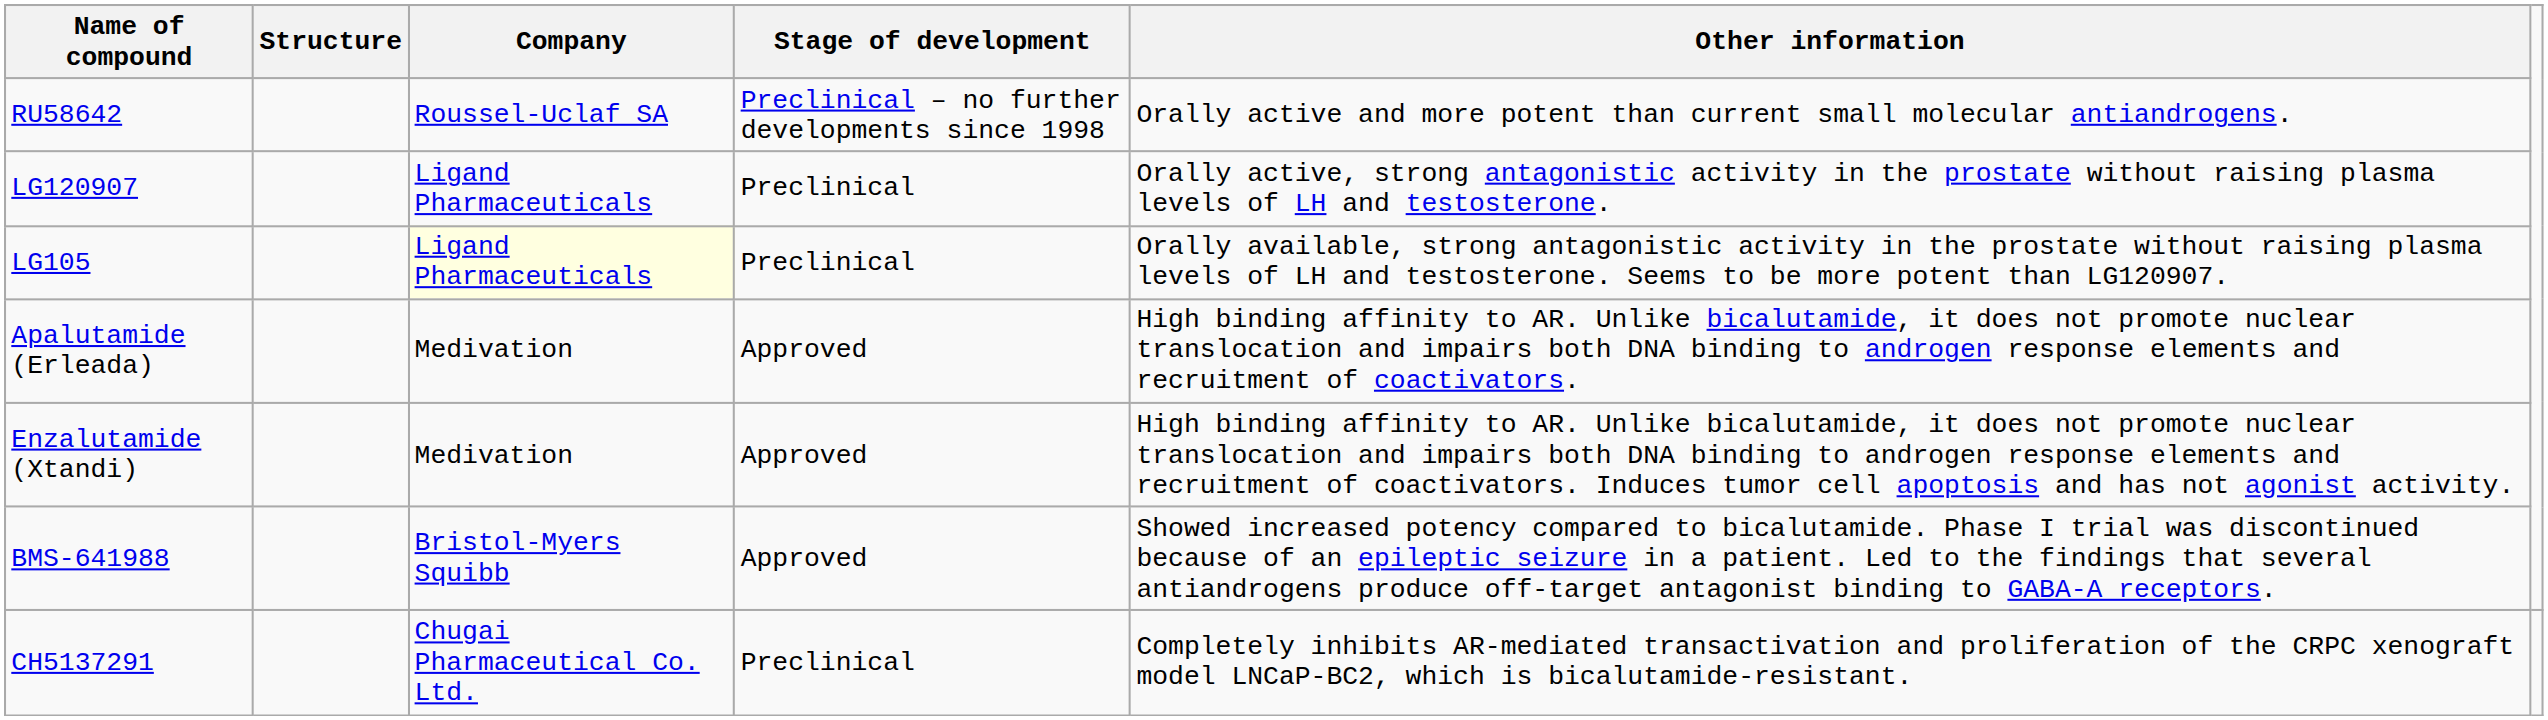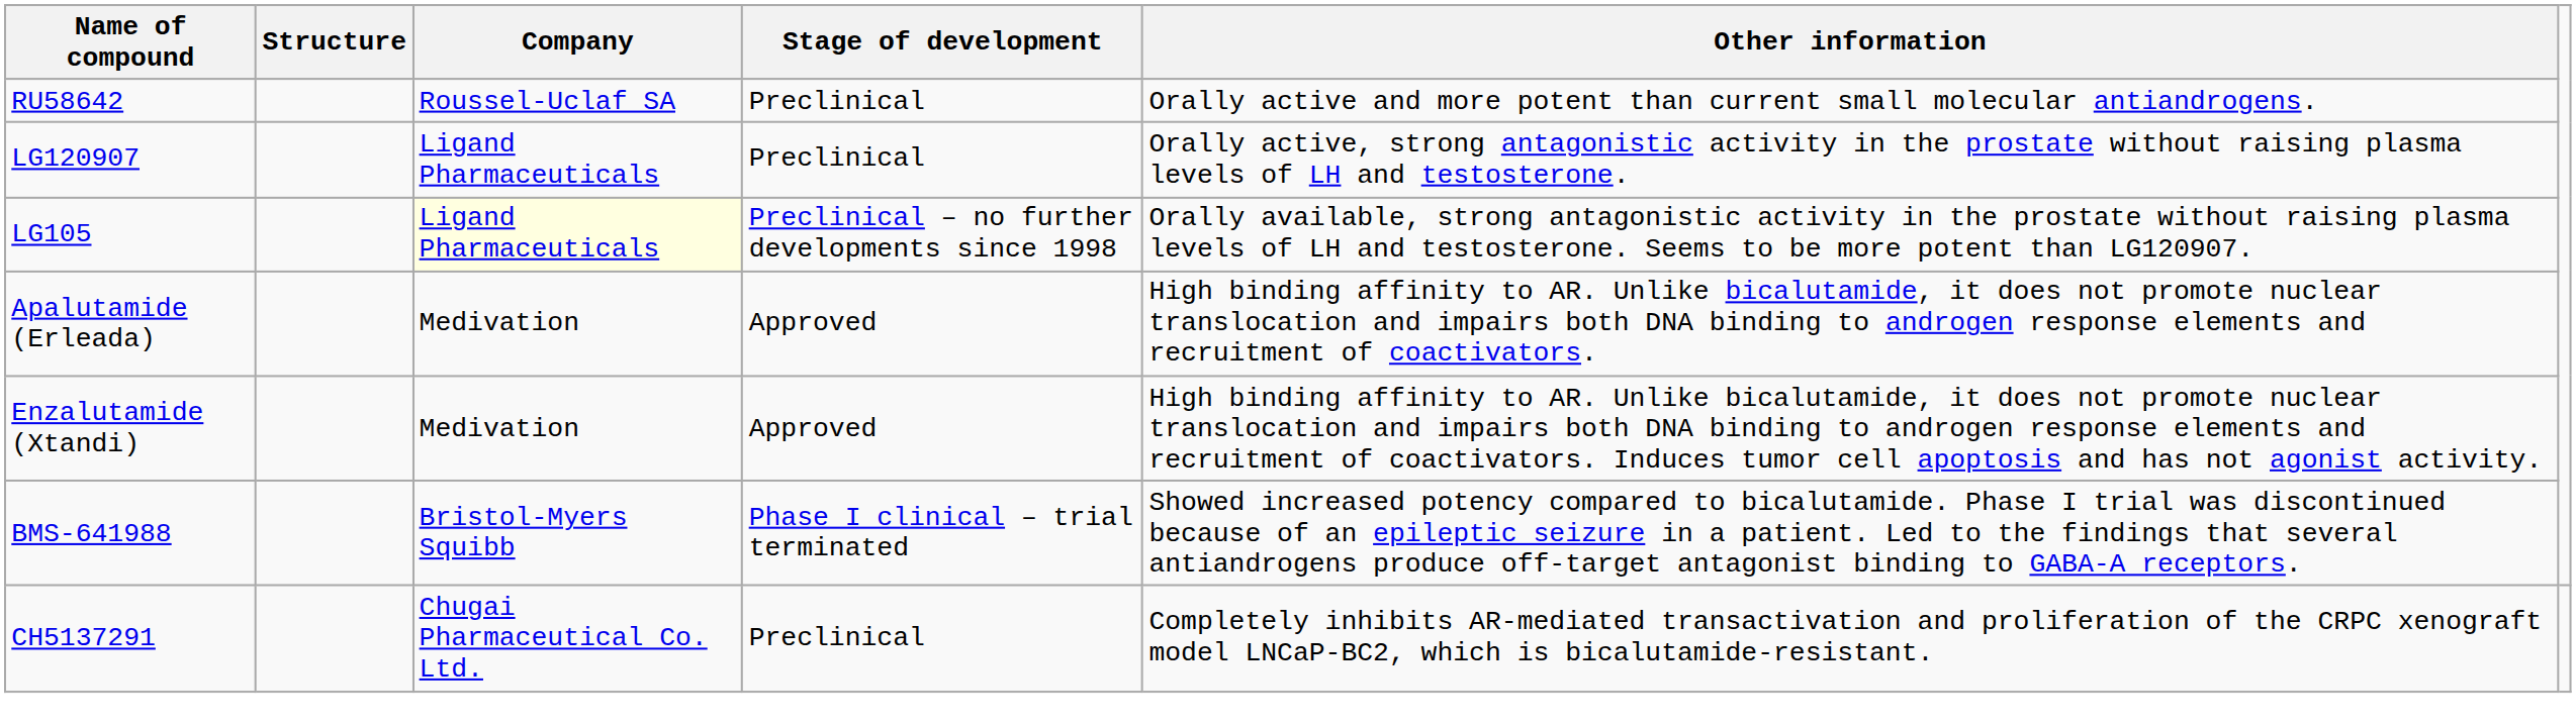RU58642 | Stage of development: Preclinical – no further developments since 1998 -> Preclinical
LG105 | Stage of development: Preclinical -> Preclinical – no further developments since 1998
BMS-641988 | Stage of development: Approved -> Phase I clinical – trial terminated
